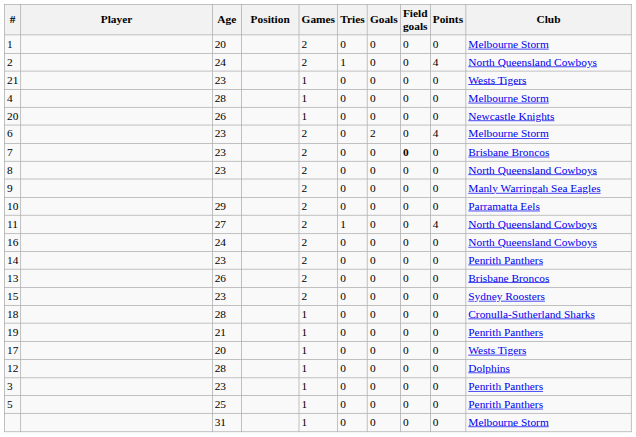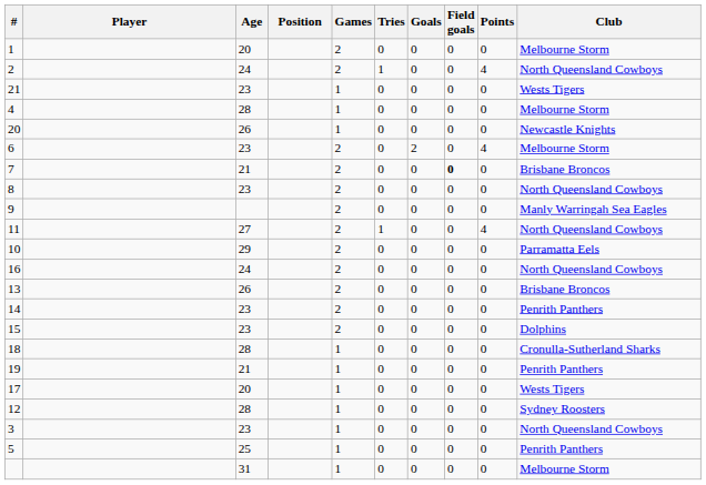7 | Age: 23 -> 21
rows swapped: 10 <-> 11
rows swapped: 14 <-> 13
15 | Club: Sydney Roosters -> Dolphins
12 | Club: Dolphins -> Sydney Roosters
3 | Club: Penrith Panthers -> North Queensland Cowboys
